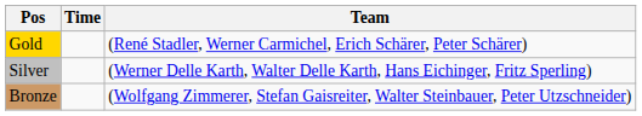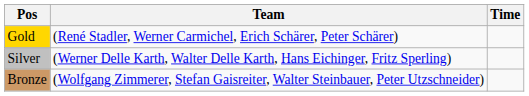columns swapped: Team <-> Time
